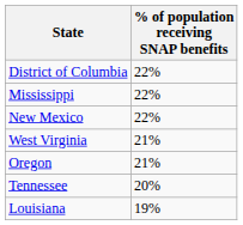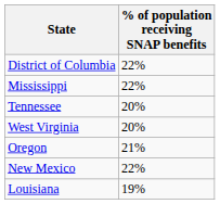rows swapped: New Mexico <-> Tennessee
West Virginia | % of population receiving SNAP benefits: 21% -> 20%
